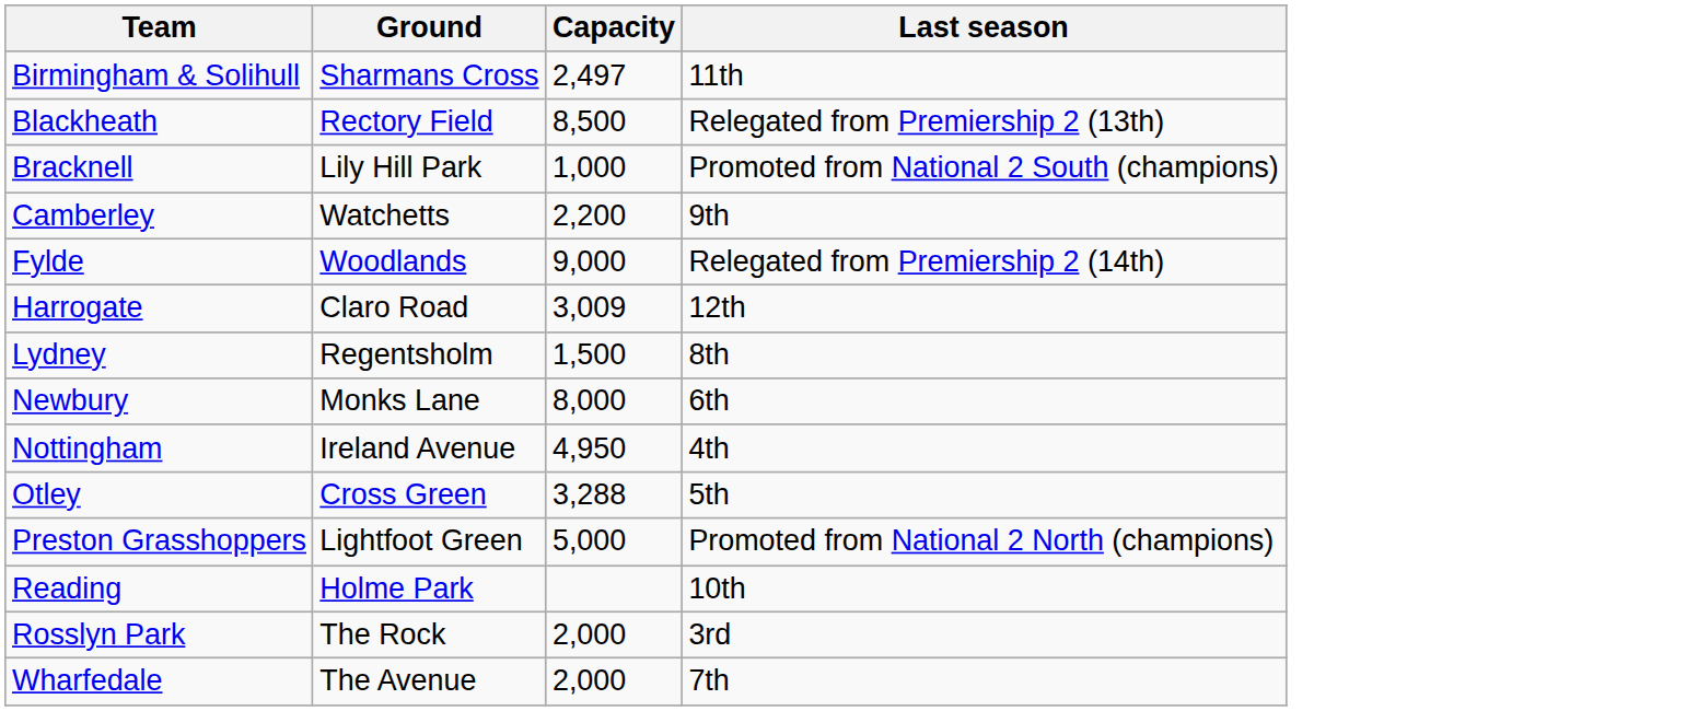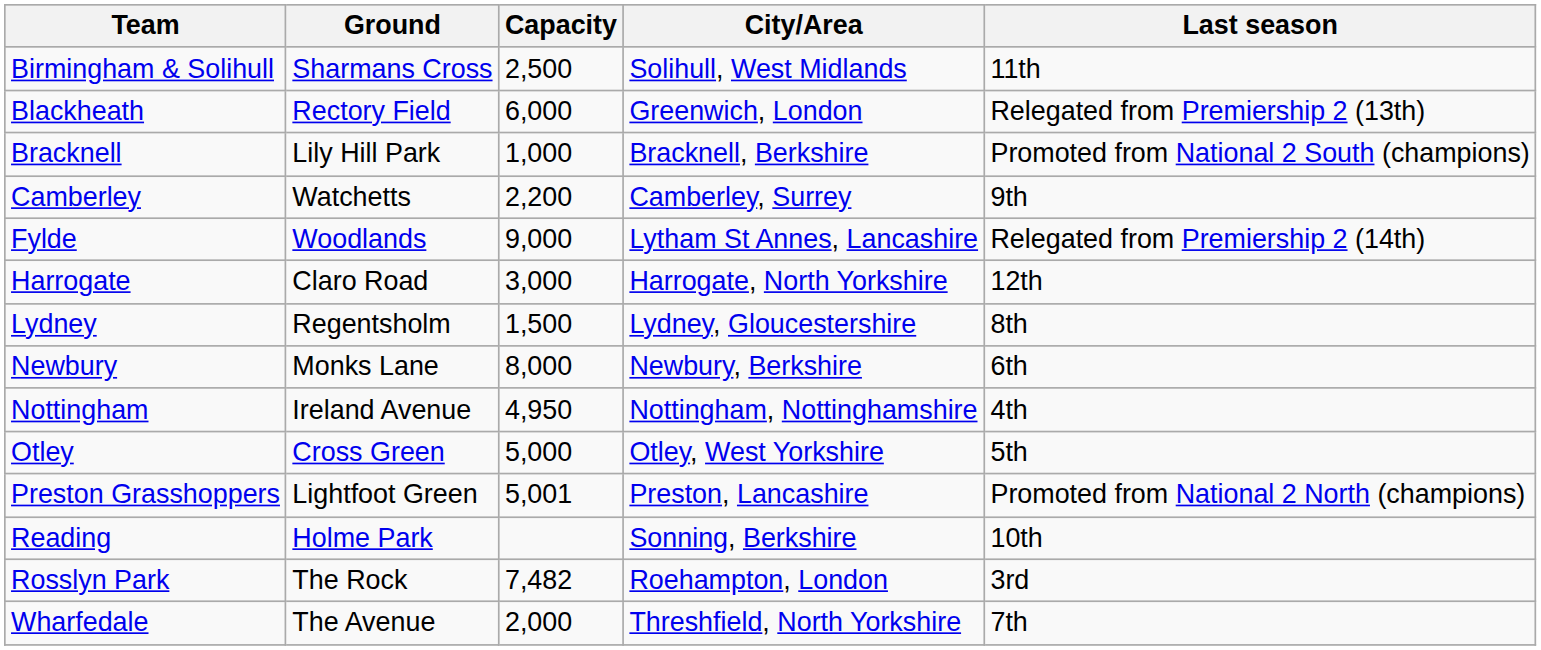+ column: City/Area | Solihull, West Midlands | Greenwich, London | Bracknell, Berkshire | Camberley, Surrey | Lytham St Annes, Lancashire | Harrogate, North Yorkshire | Lydney, Gloucestershire | Newbury, Berkshire | Nottingham, Nottinghamshire | Otley, West Yorkshire | Preston, Lancashire | Sonning, Berkshire | Roehampton, London | Threshfield, North Yorkshire
Birmingham & Solihull | Capacity: 2,497 -> 2,500
Blackheath | Capacity: 8,500 -> 6,000
Harrogate | Capacity: 3,009 -> 3,000
Otley | Capacity: 3,288 -> 5,000
Preston Grasshoppers | Capacity: 5,000 -> 5,001
Rosslyn Park | Capacity: 2,000 -> 7,482
